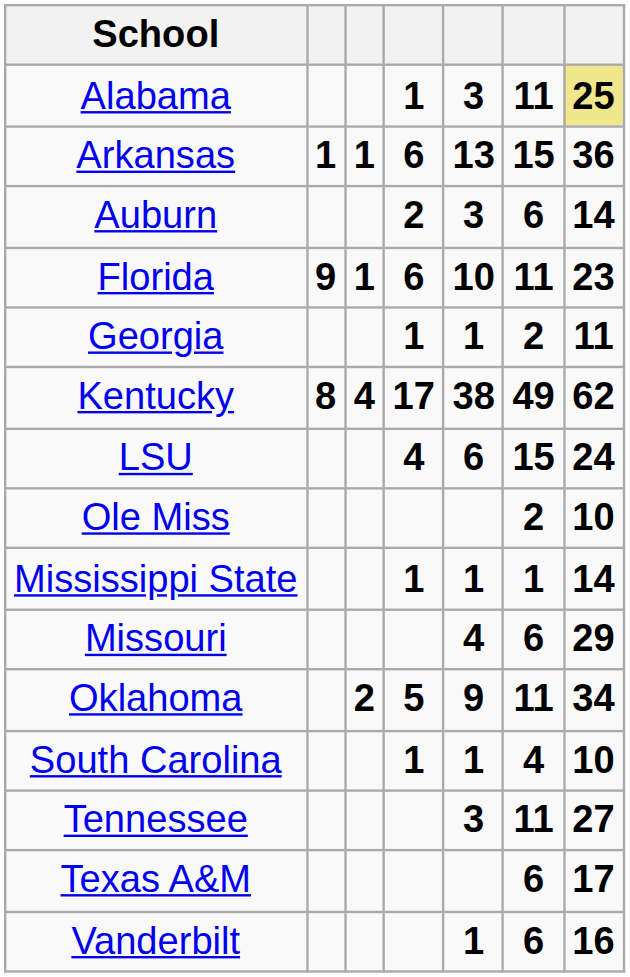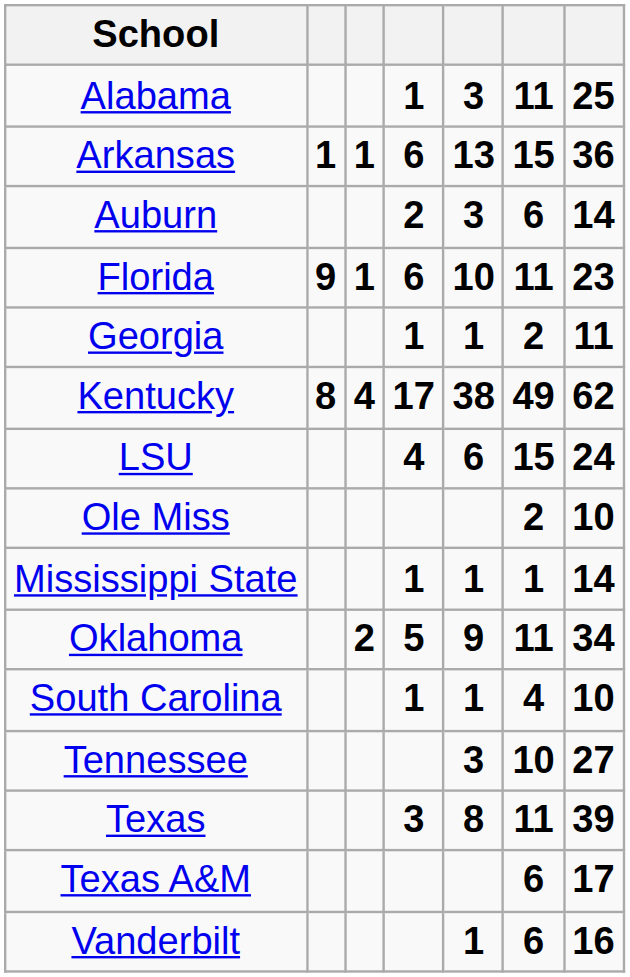Alabama | column 7: khaki background -> no background
- row: Missouri | 4 | 6 | 29
Tennessee | column 6: 11 -> 10
+ row: Texas | 3 | 8 | 11 | 39
